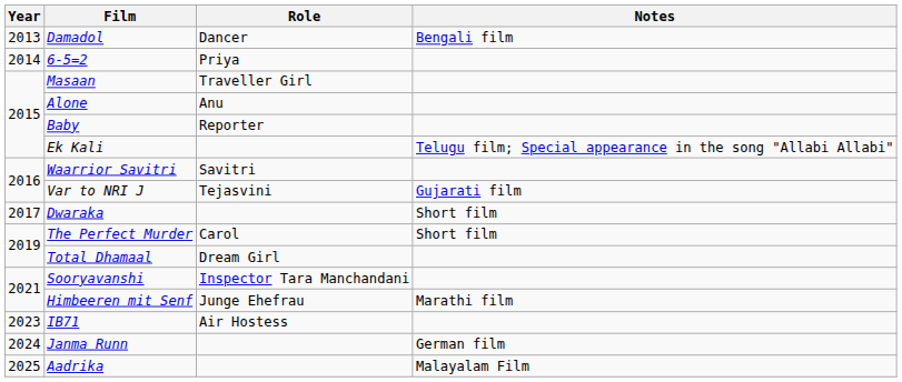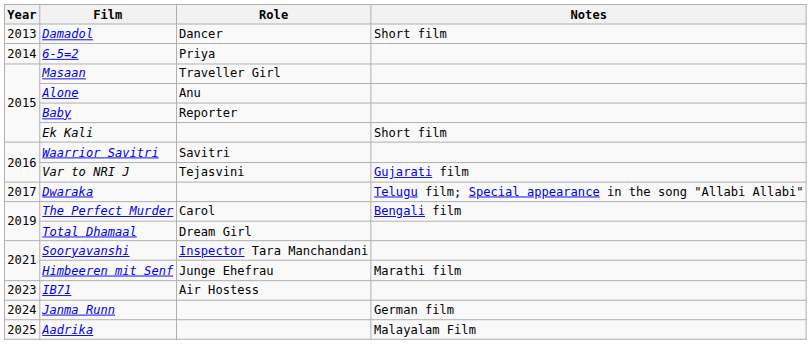Damadol | Notes: Bengali film -> Short film
Ek Kali | Notes: Telugu film; Special appearance in the song "Allabi Allabi" -> Short film
Dwaraka | Notes: Short film -> Telugu film; Special appearance in the song "Allabi Allabi"
The Perfect Murder | Notes: Short film -> Bengali film
